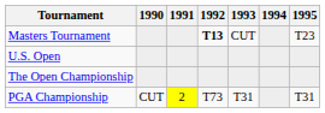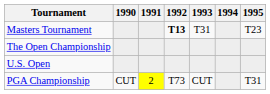Masters Tournament | 1993: CUT -> T31
rows swapped: U.S. Open <-> The Open Championship
PGA Championship | 1993: T31 -> CUT
